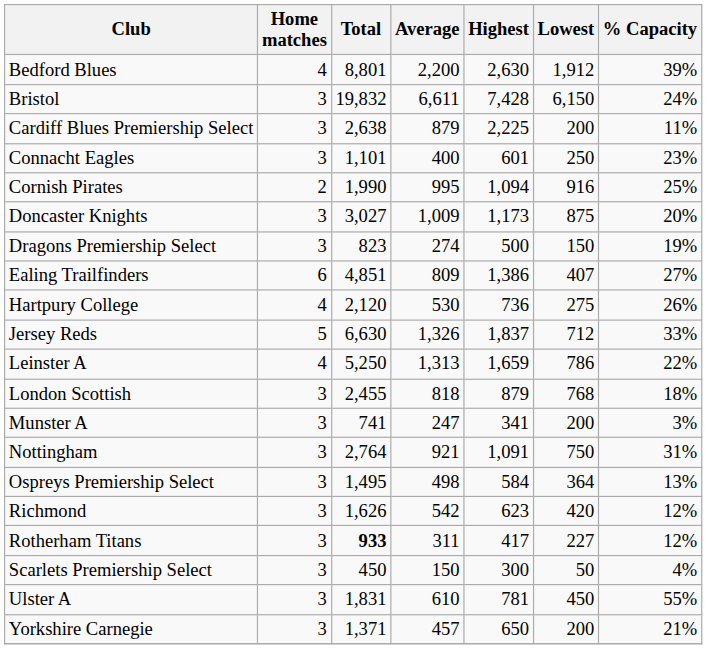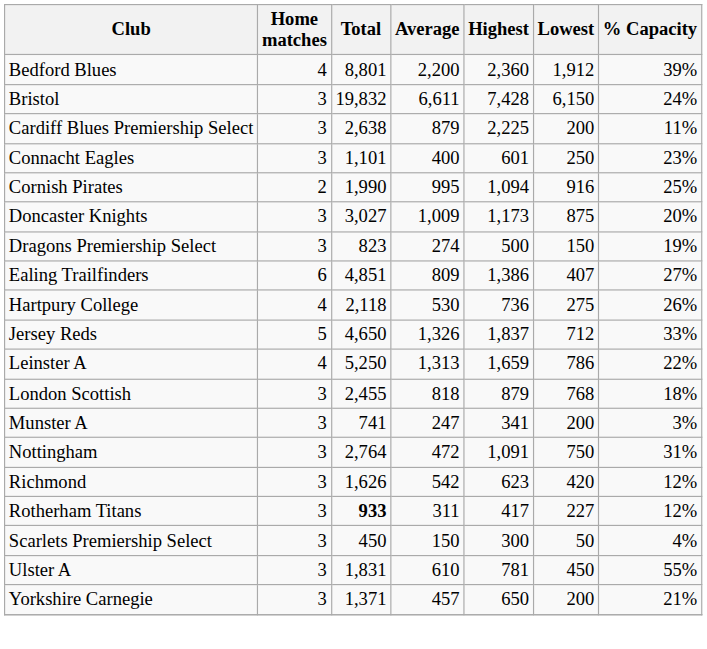Bedford Blues | Highest: 2,630 -> 2,360
Hartpury College | Total: 2,120 -> 2,118
Jersey Reds | Total: 6,630 -> 4,650
Nottingham | Average: 921 -> 472
- row: Ospreys Premiership Select | 3 | 1,495 | 498 | 584 | 364 | 13%
